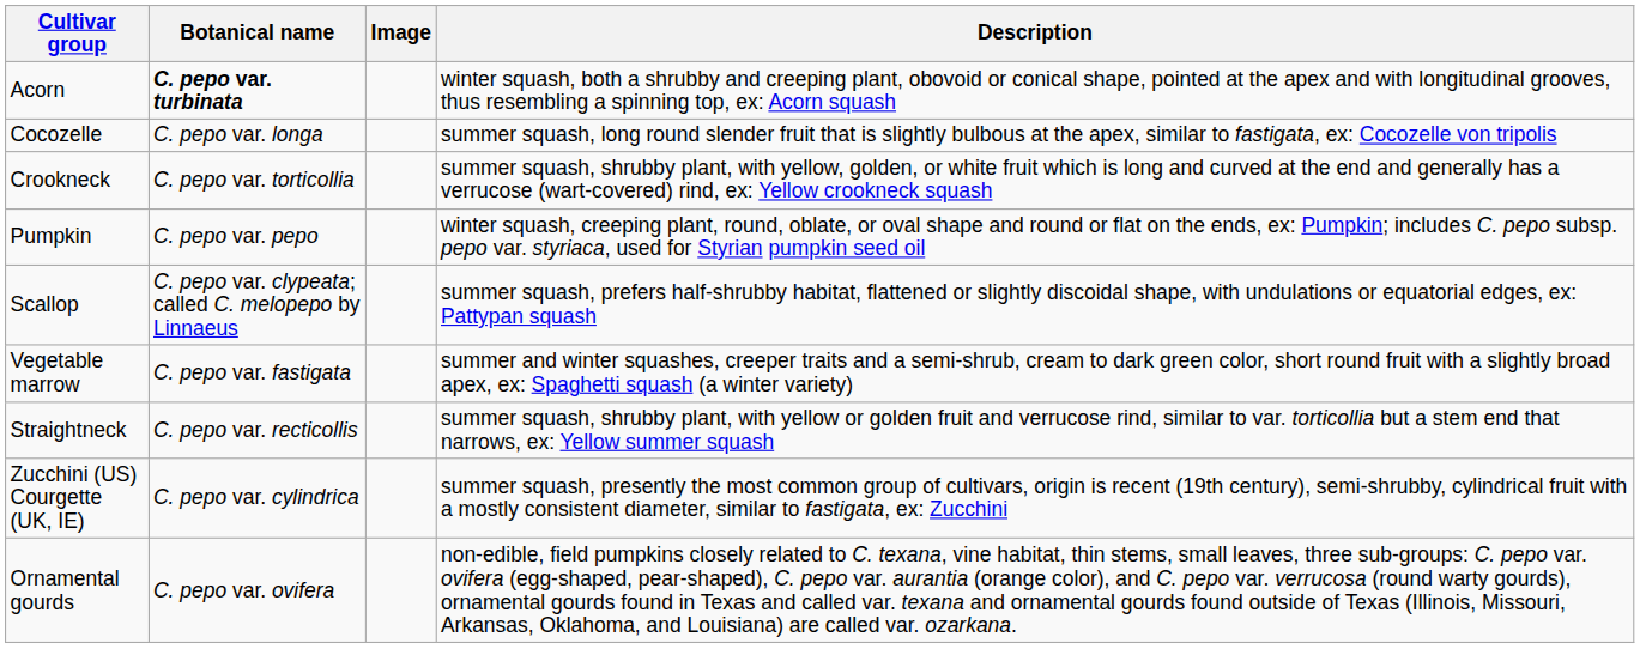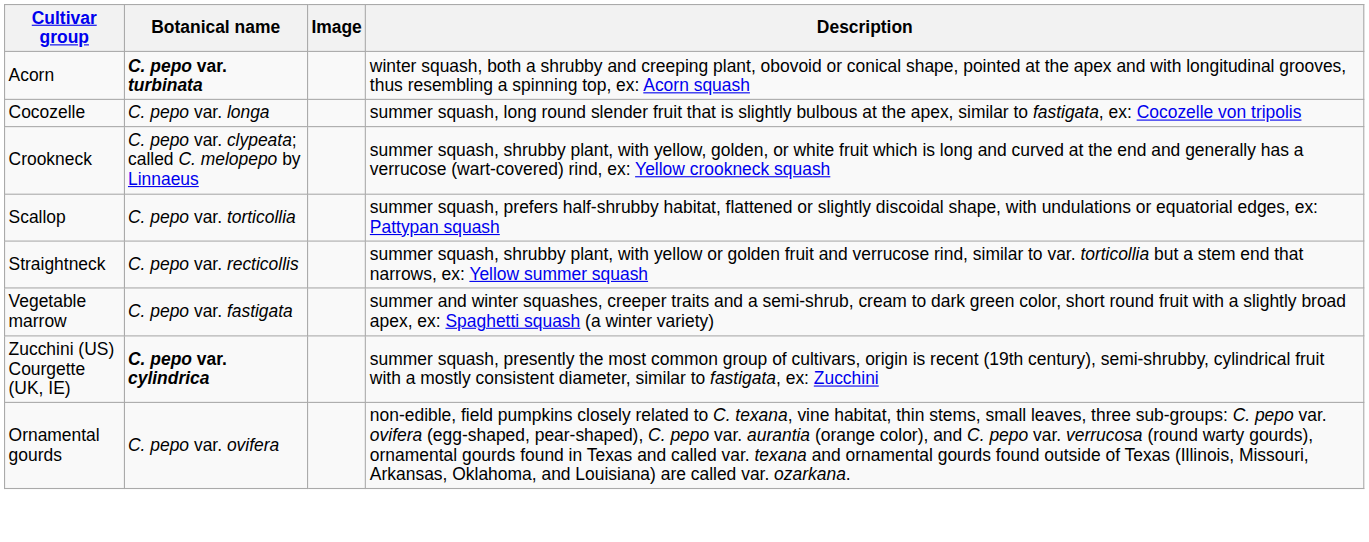Crookneck | Botanical name: C. pepo var. torticollia -> C. pepo var. clypeata; called C. melopepo by Linnaeus
- row: Pumpkin | C. pepo var. pepo | winter squash, creeping plant, round, oblate, or oval shape and round or flat on the ends, ex: Pumpkin; includes C. pepo subsp. pepo var. styriaca, used for Styrian pumpkin seed oil
Scallop | Botanical name: C. pepo var. clypeata; called C. melopepo by Linnaeus -> C. pepo var. torticollia
rows swapped: Straightneck <-> Vegetable marrow
Zucchini (US) Courgette (UK, IE) | Botanical name: normal -> bold
